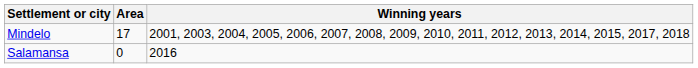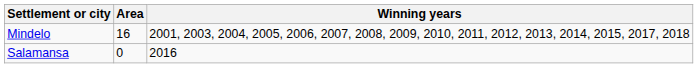Mindelo | Area: 17 -> 16
